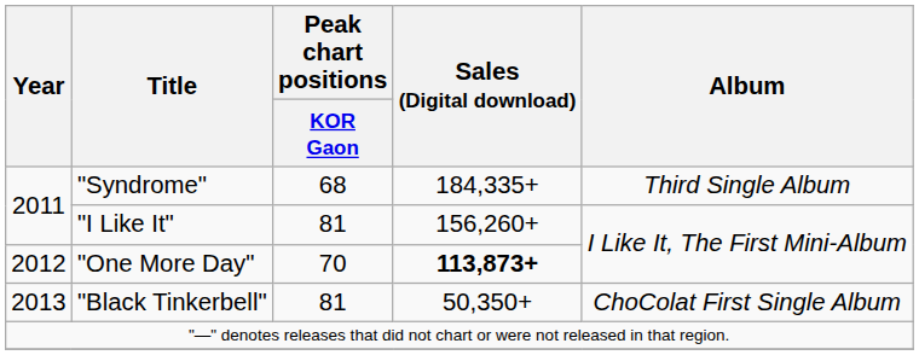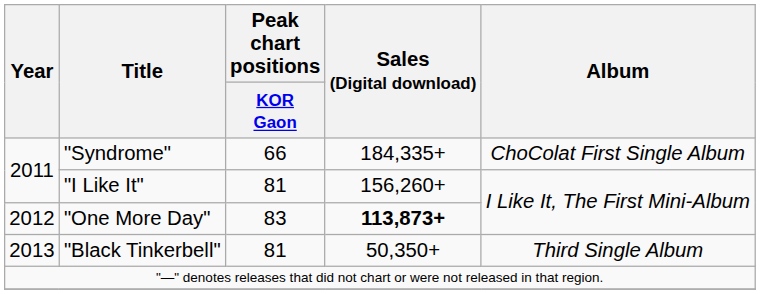"Syndrome" | Peak chart positions / KOR Gaon: 68 -> 66
"Syndrome" | Album: Third Single Album -> ChoColat First Single Album
"One More Day" | Peak chart positions / KOR Gaon: 70 -> 83
"Black Tinkerbell" | Album: ChoColat First Single Album -> Third Single Album
